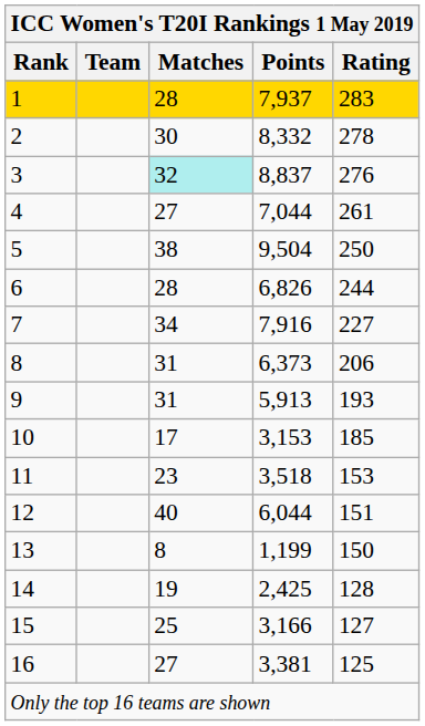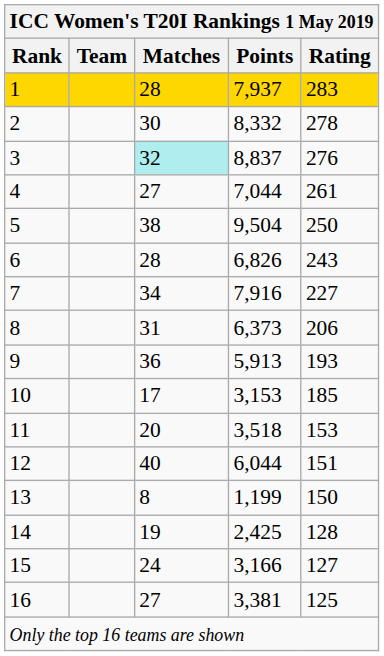6 | Rating: 244 -> 243
9 | Matches: 31 -> 36
11 | Matches: 23 -> 20
15 | Matches: 25 -> 24
